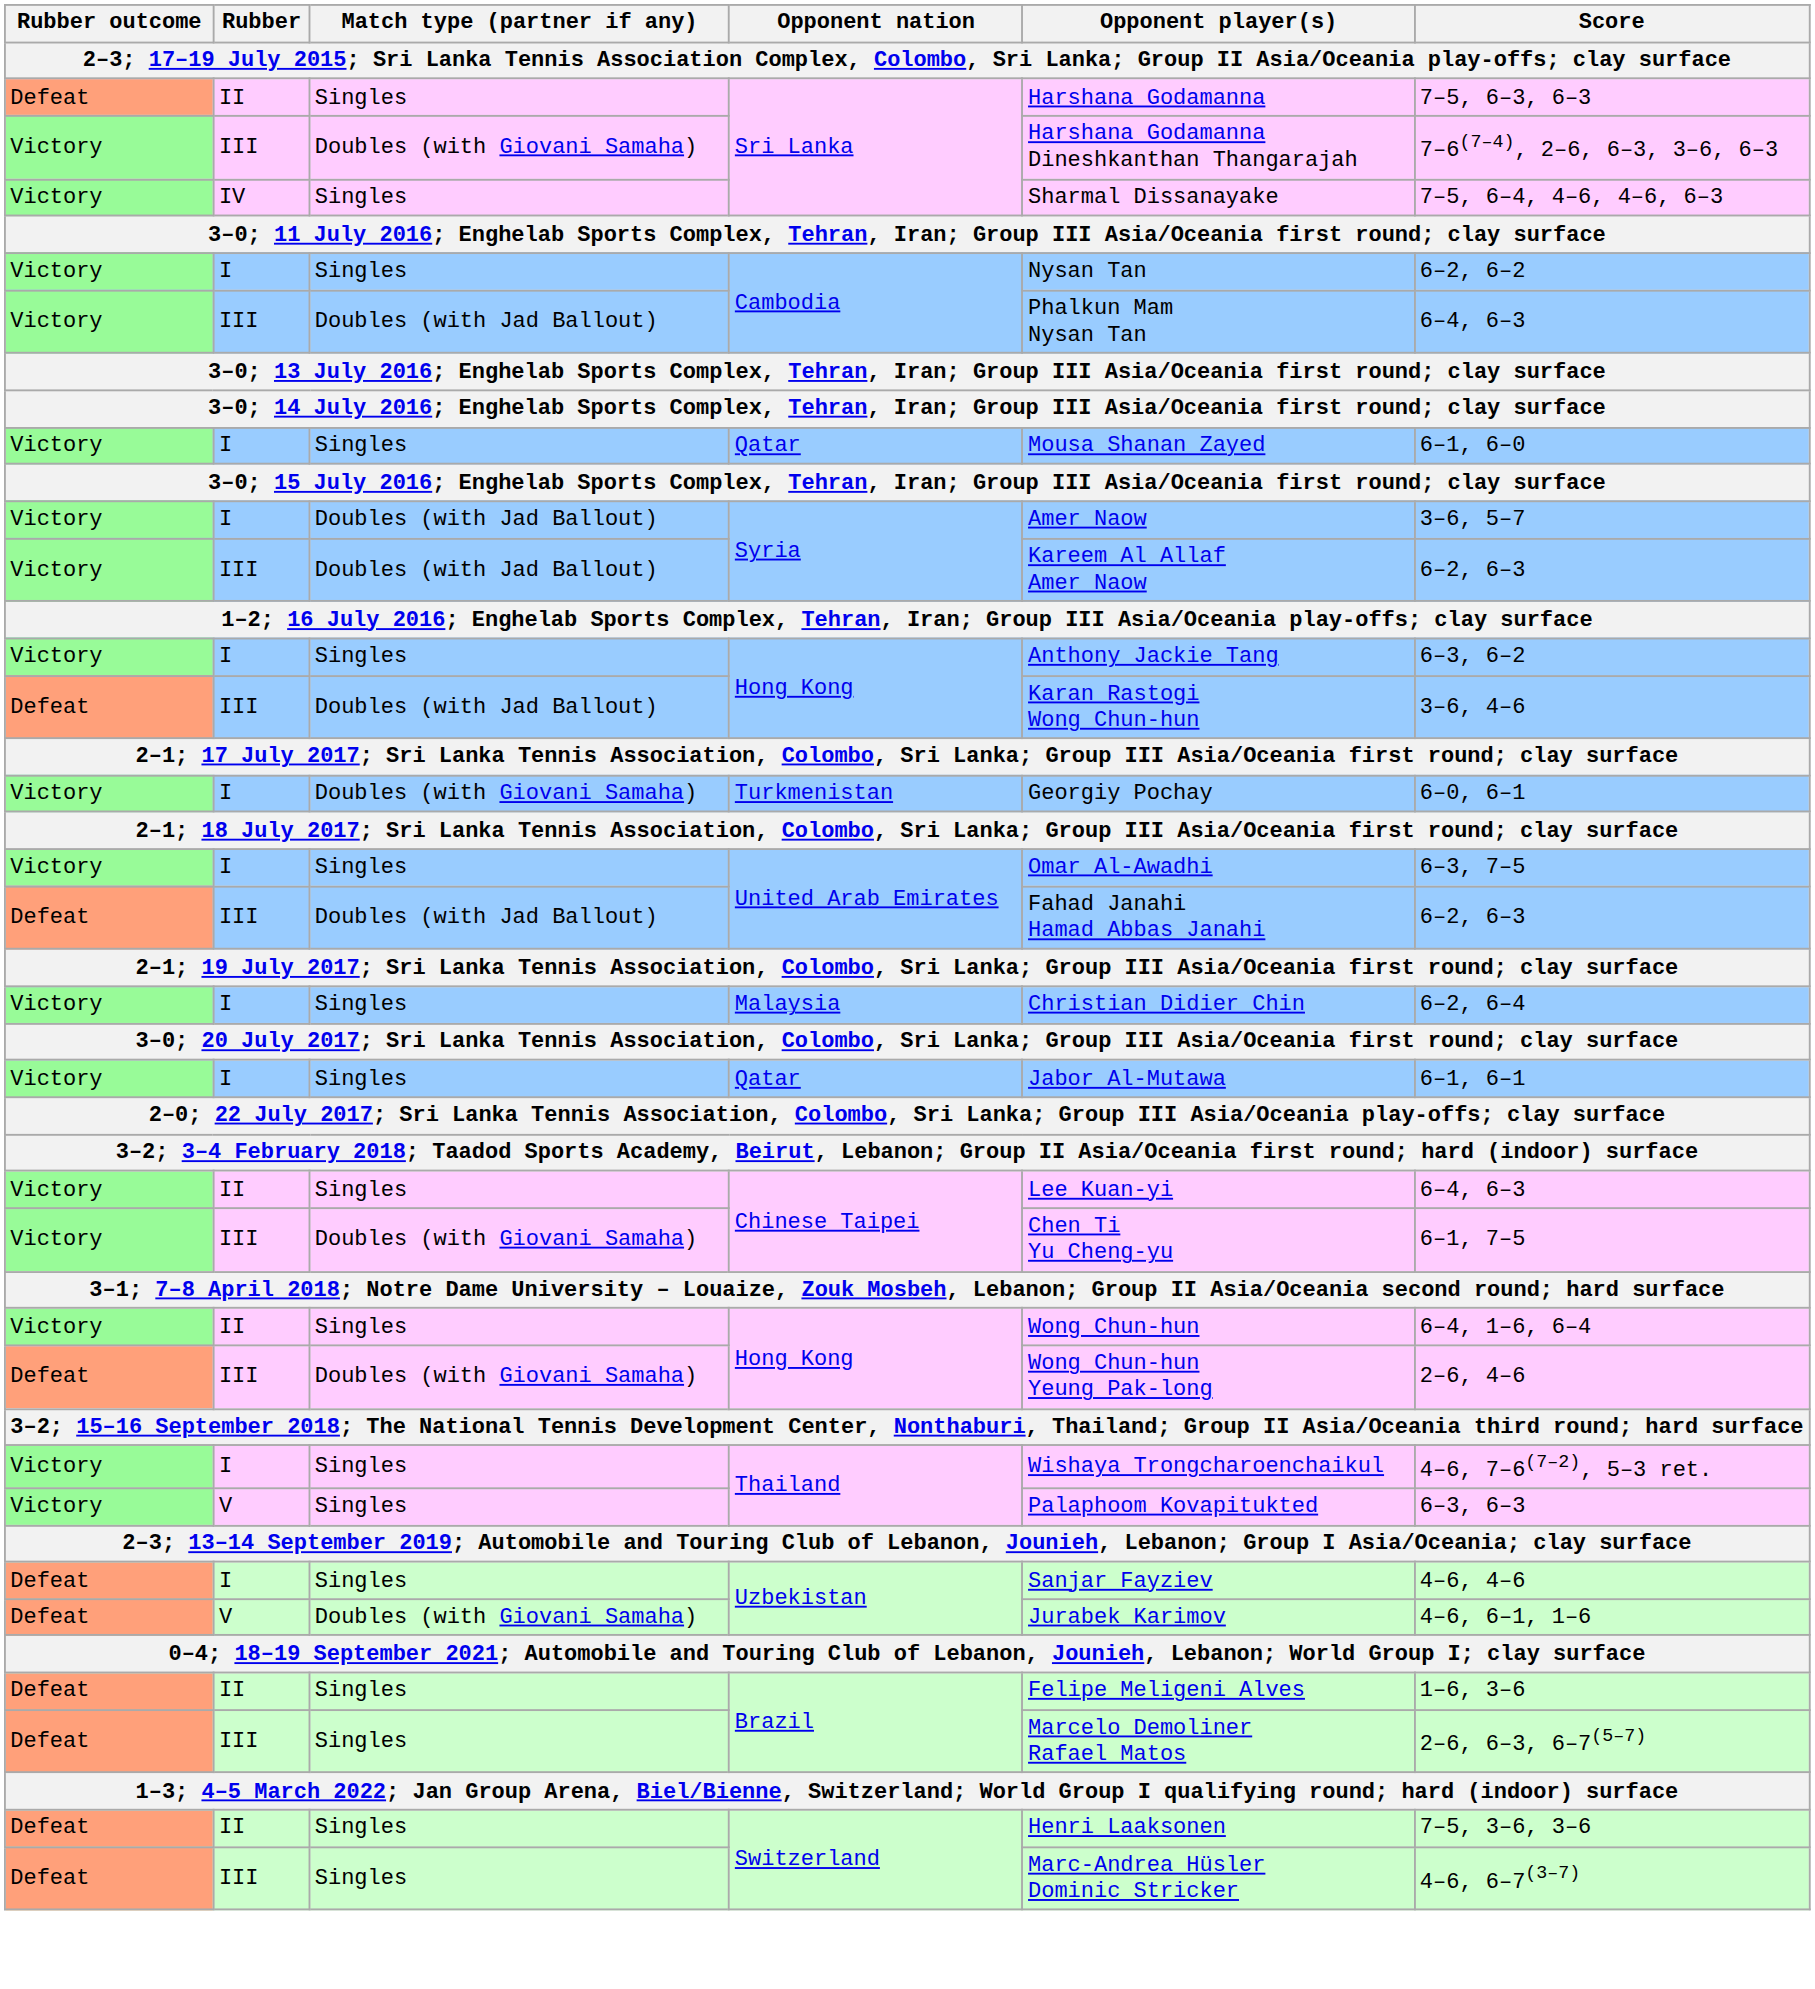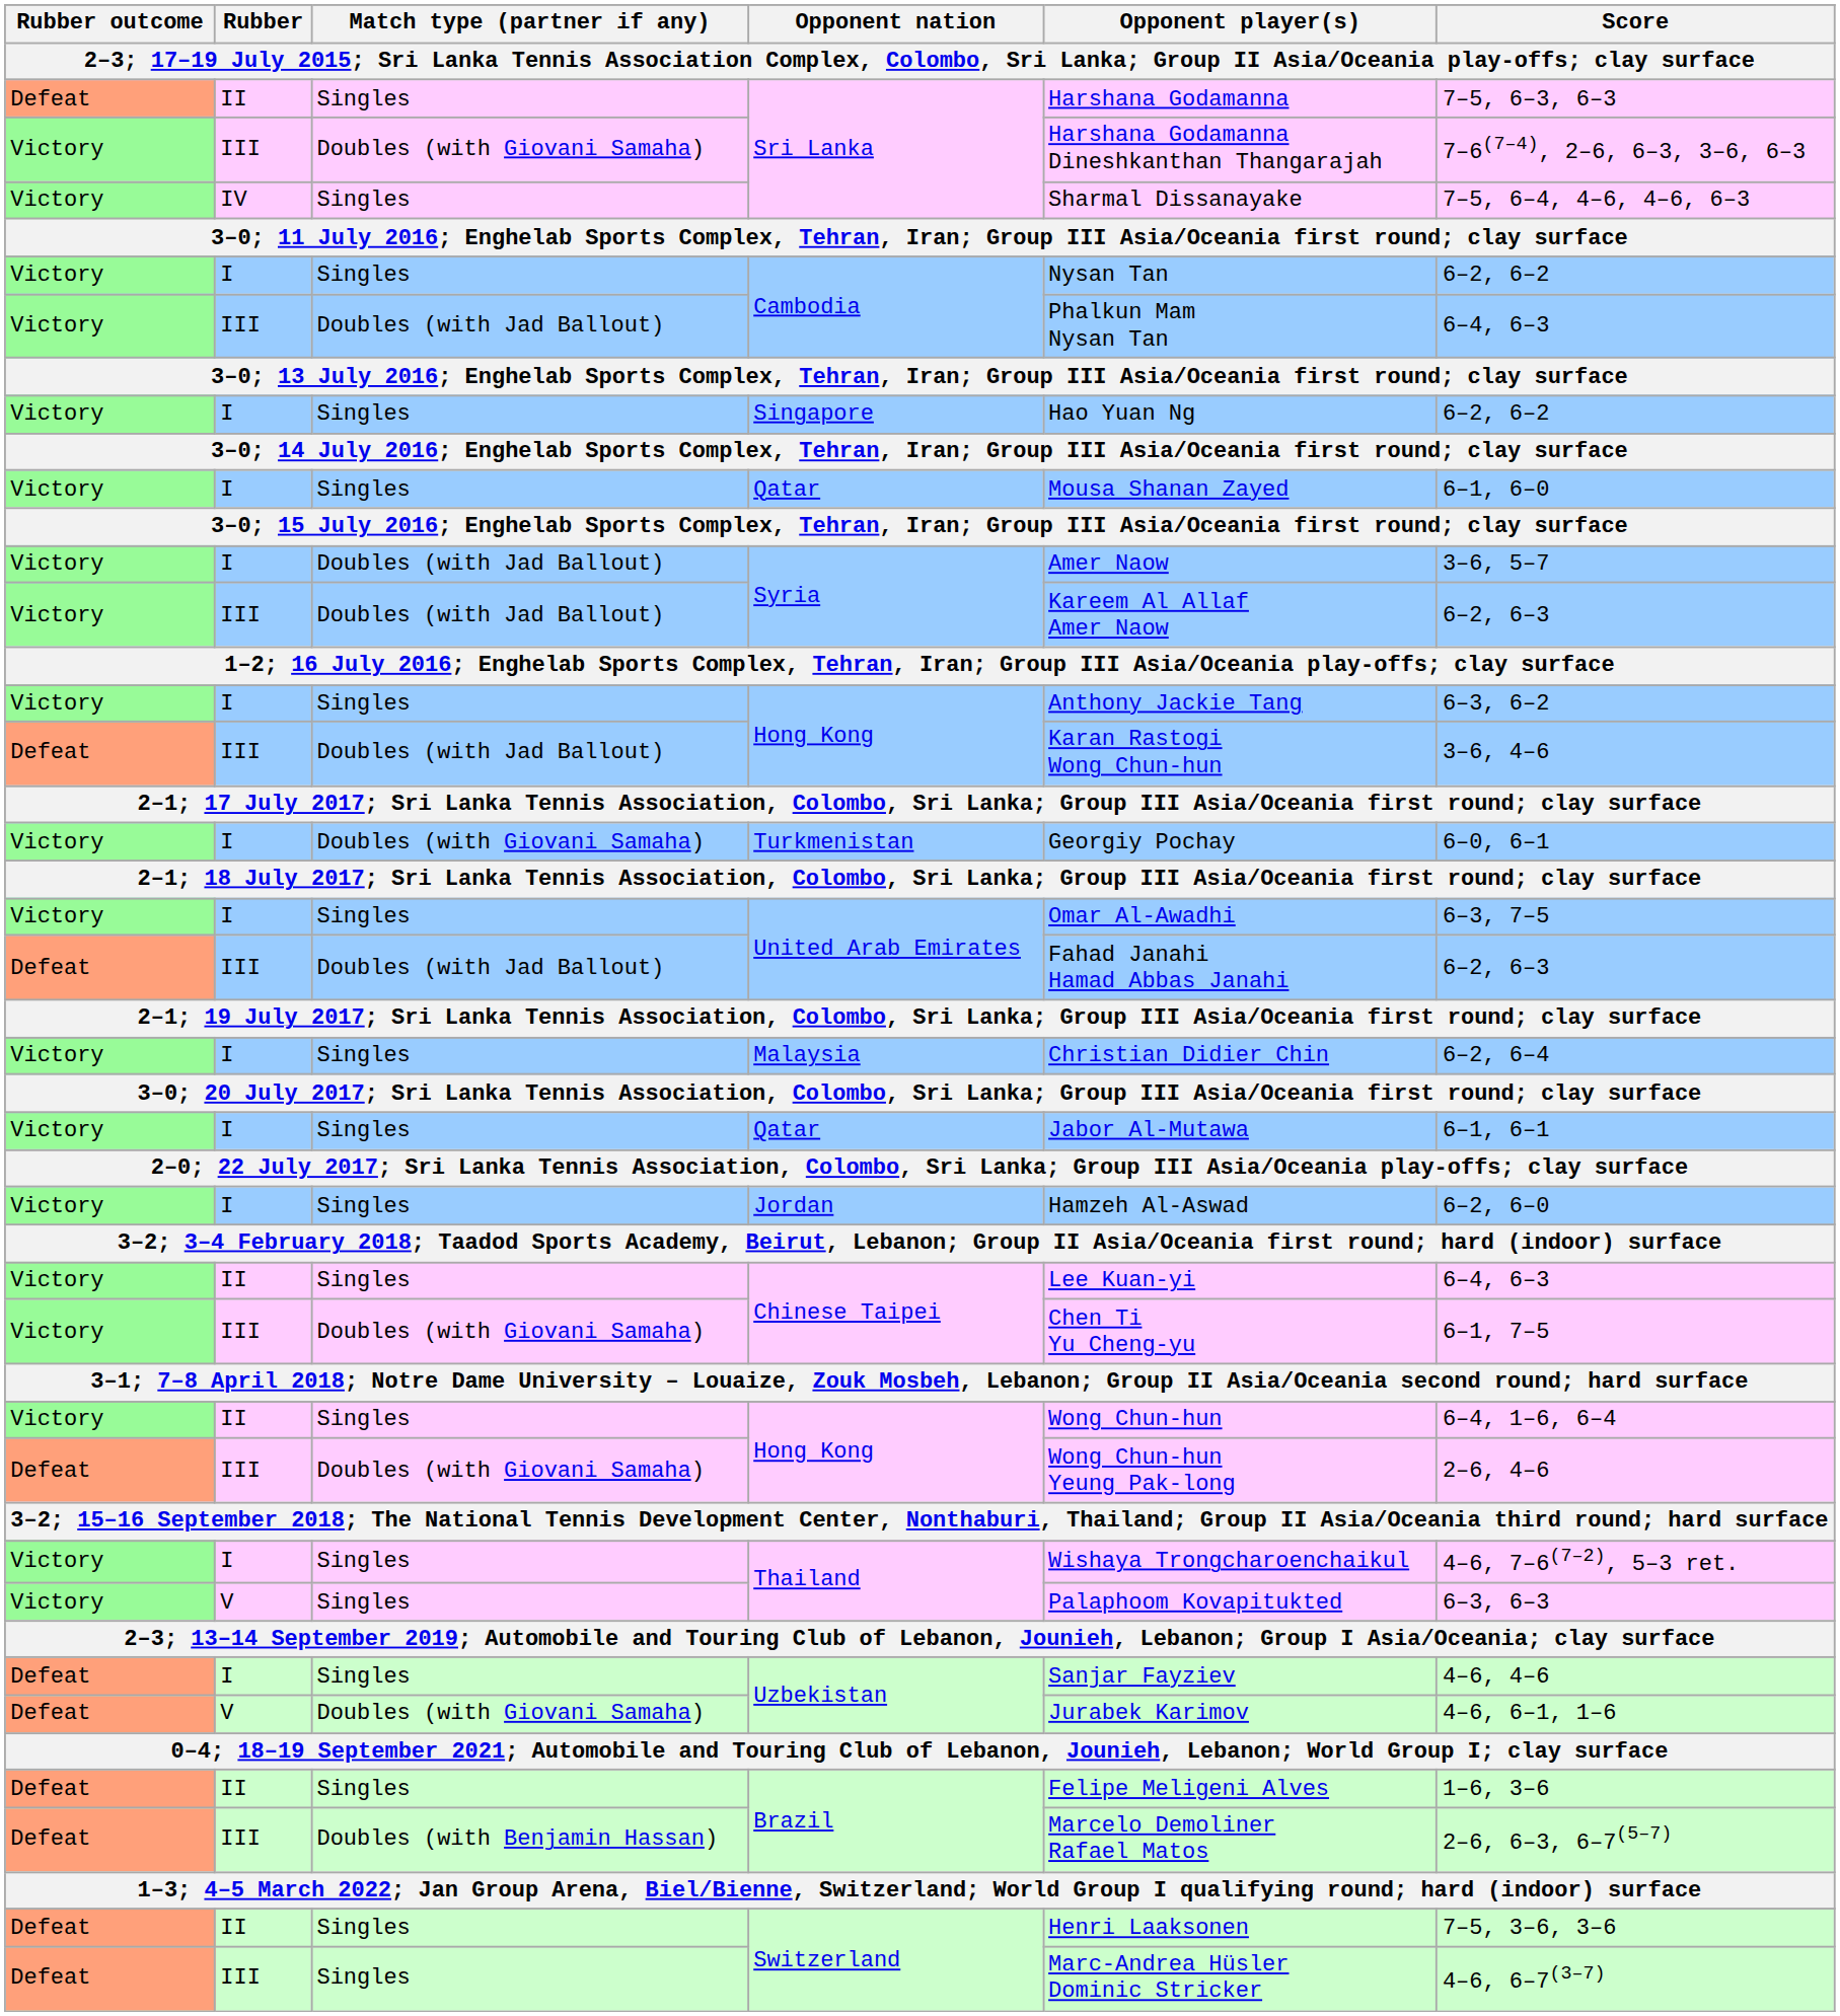+ row: Victory | I | Singles | Singapore | Hao Yuan Ng | 6–2, 6–2
+ row: Victory | I | Singles | Jordan | Hamzeh Al-Aswad | 6–2, 6–0
III / Brazil | Match type (partner if any): Singles -> Doubles (with Benjamin Hassan)
